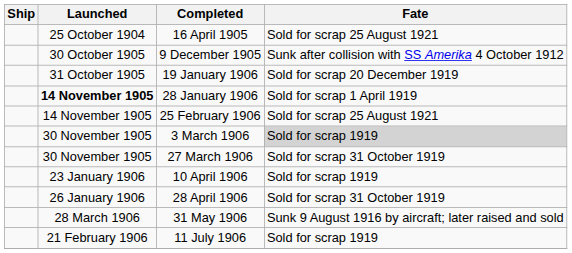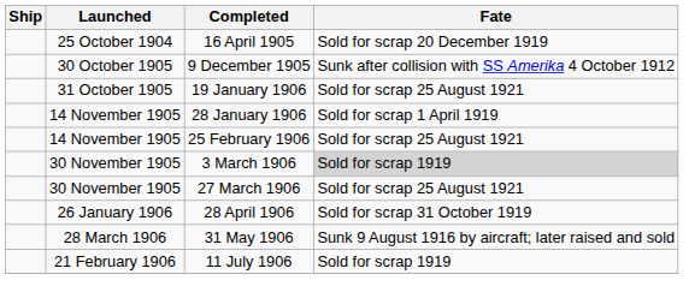16 April 1905 | Fate: Sold for scrap 25 August 1921 -> Sold for scrap 20 December 1919
19 January 1906 | Fate: Sold for scrap 20 December 1919 -> Sold for scrap 25 August 1921
28 January 1906 | Launched: bold -> normal
27 March 1906 | Fate: Sold for scrap 31 October 1919 -> Sold for scrap 25 August 1921
- row: 23 January 1906 | 10 April 1906 | Sold for scrap 1919
